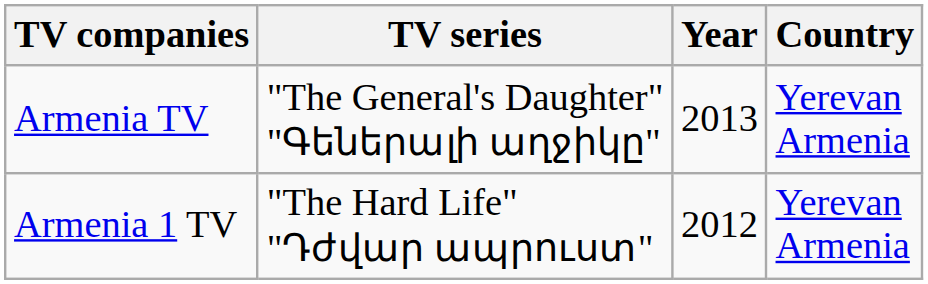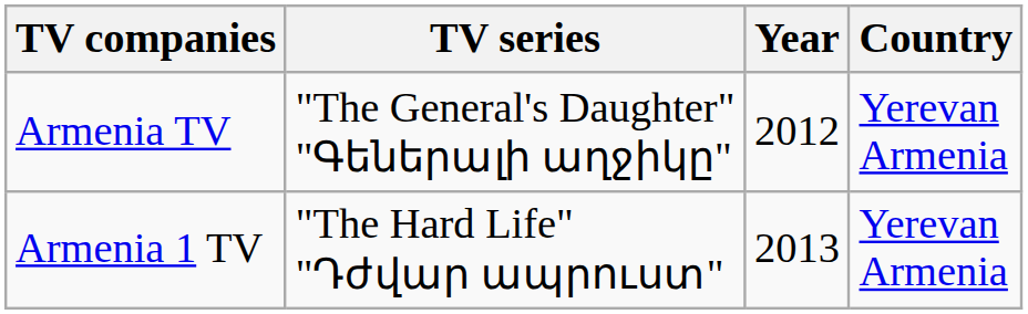Armenia TV | Year: 2013 -> 2012
Armenia 1 TV | Year: 2012 -> 2013
